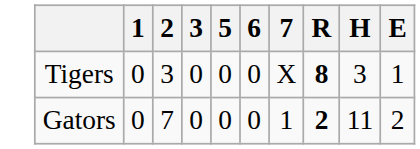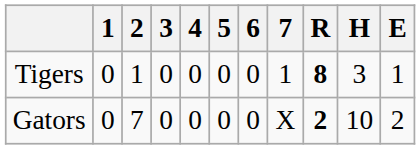+ column: 4 | 0 | 0
Tigers | 2: 3 -> 1
Tigers | 7: X -> 1
Gators | 7: 1 -> X
Gators | H: 11 -> 10
